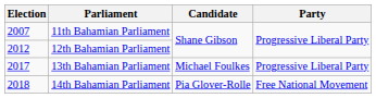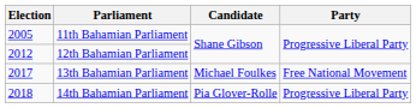11th Bahamian Parliament | Election: 2007 -> 2005
13th Bahamian Parliament | Party: Progressive Liberal Party -> Free National Movement
14th Bahamian Parliament | Party: Free National Movement -> Progressive Liberal Party
